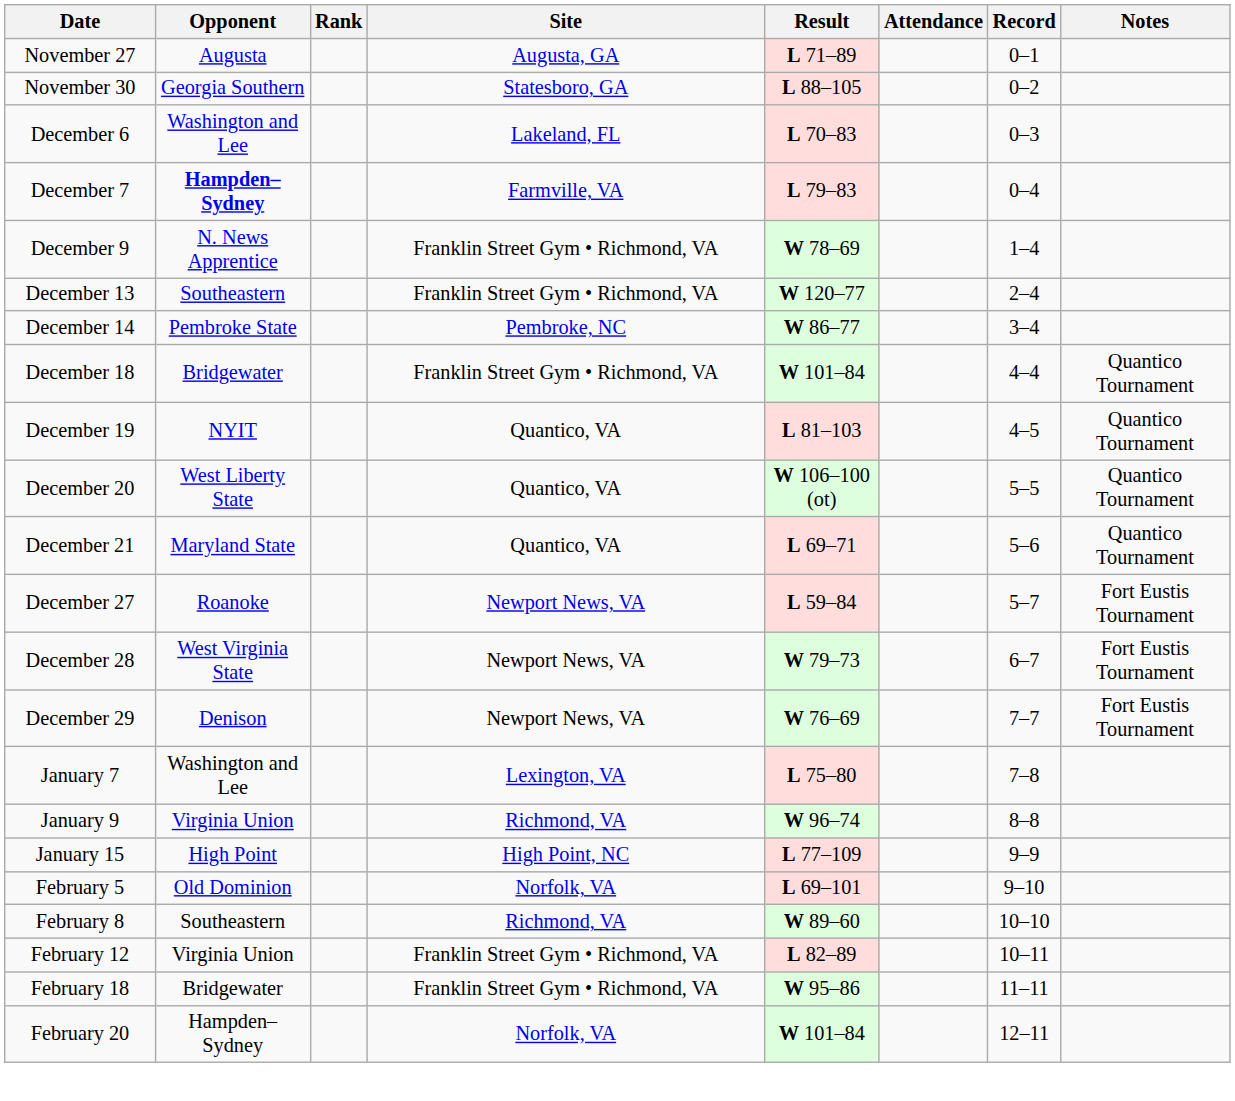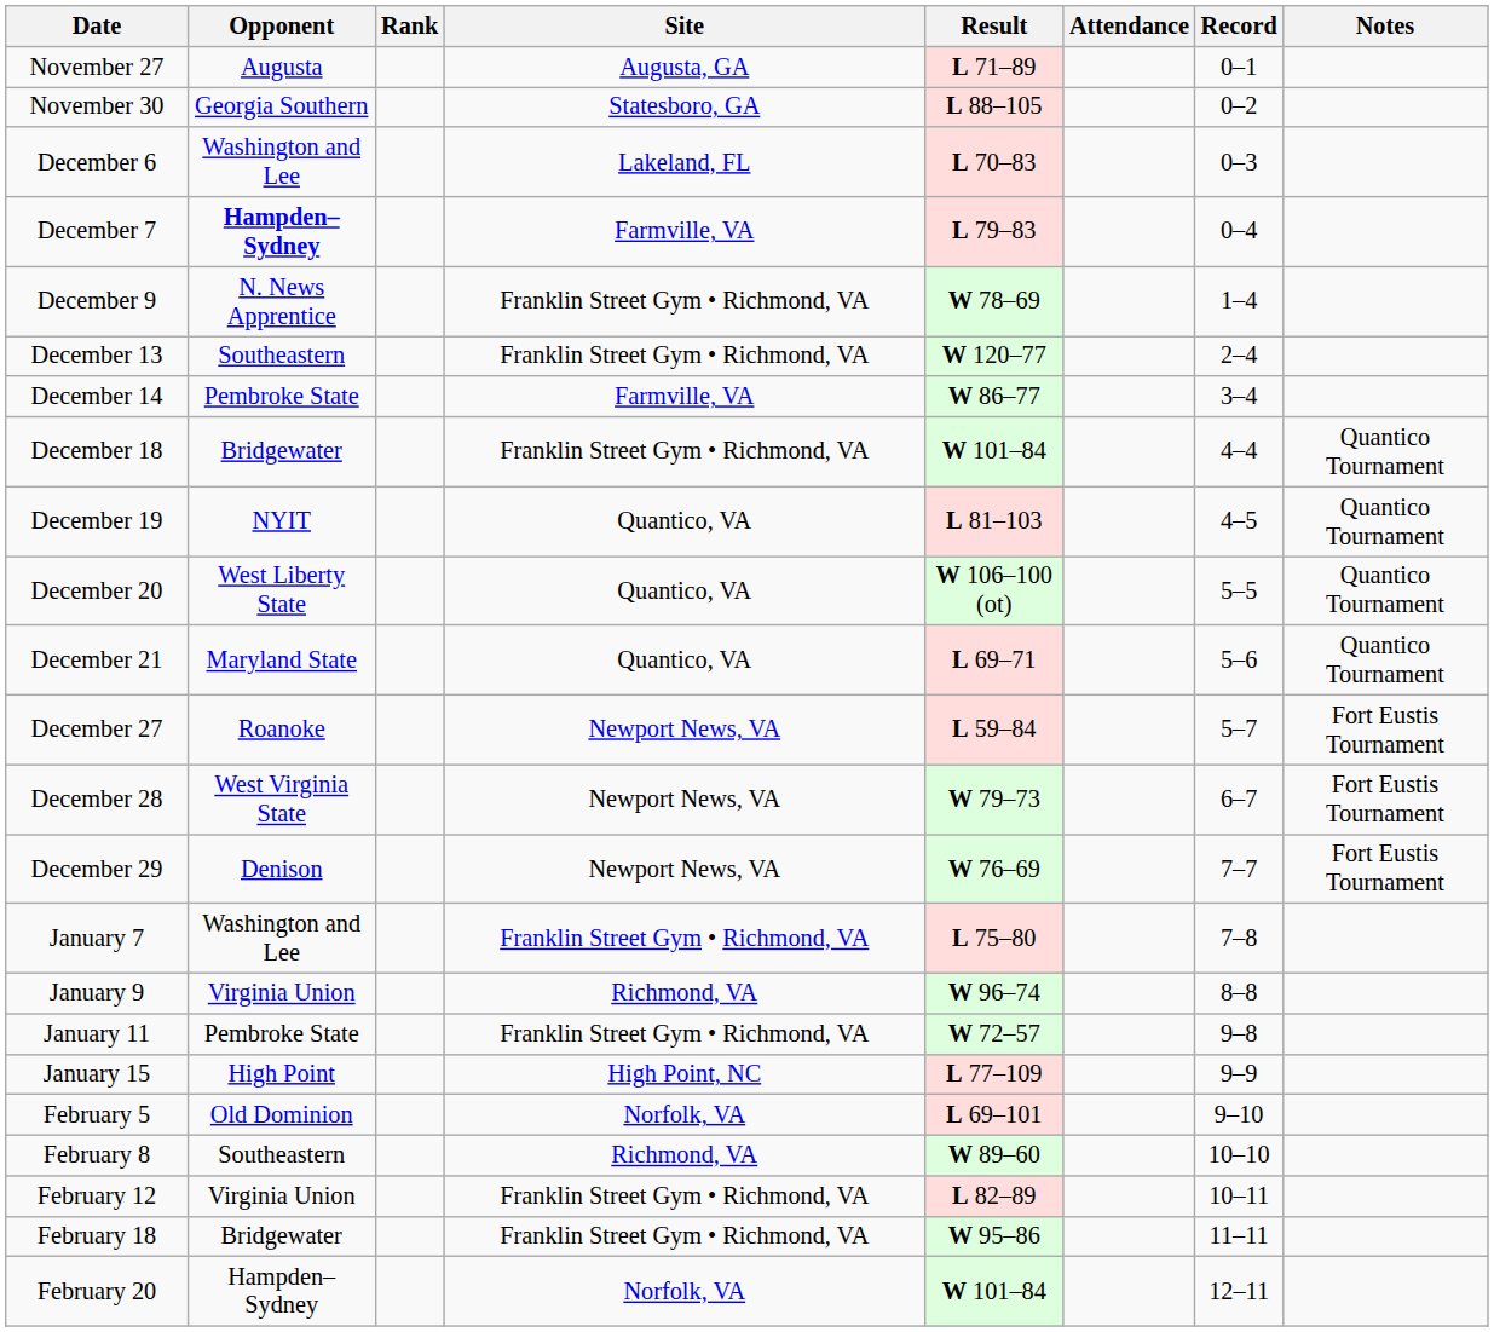December 14 | Site: Pembroke, NC -> Farmville, VA
January 7 | Site: Lexington, VA -> Franklin Street Gym • Richmond, VA
+ row: January 11 | Pembroke State | Franklin Street Gym • Richmond, VA | W 72–57 | 9–8
